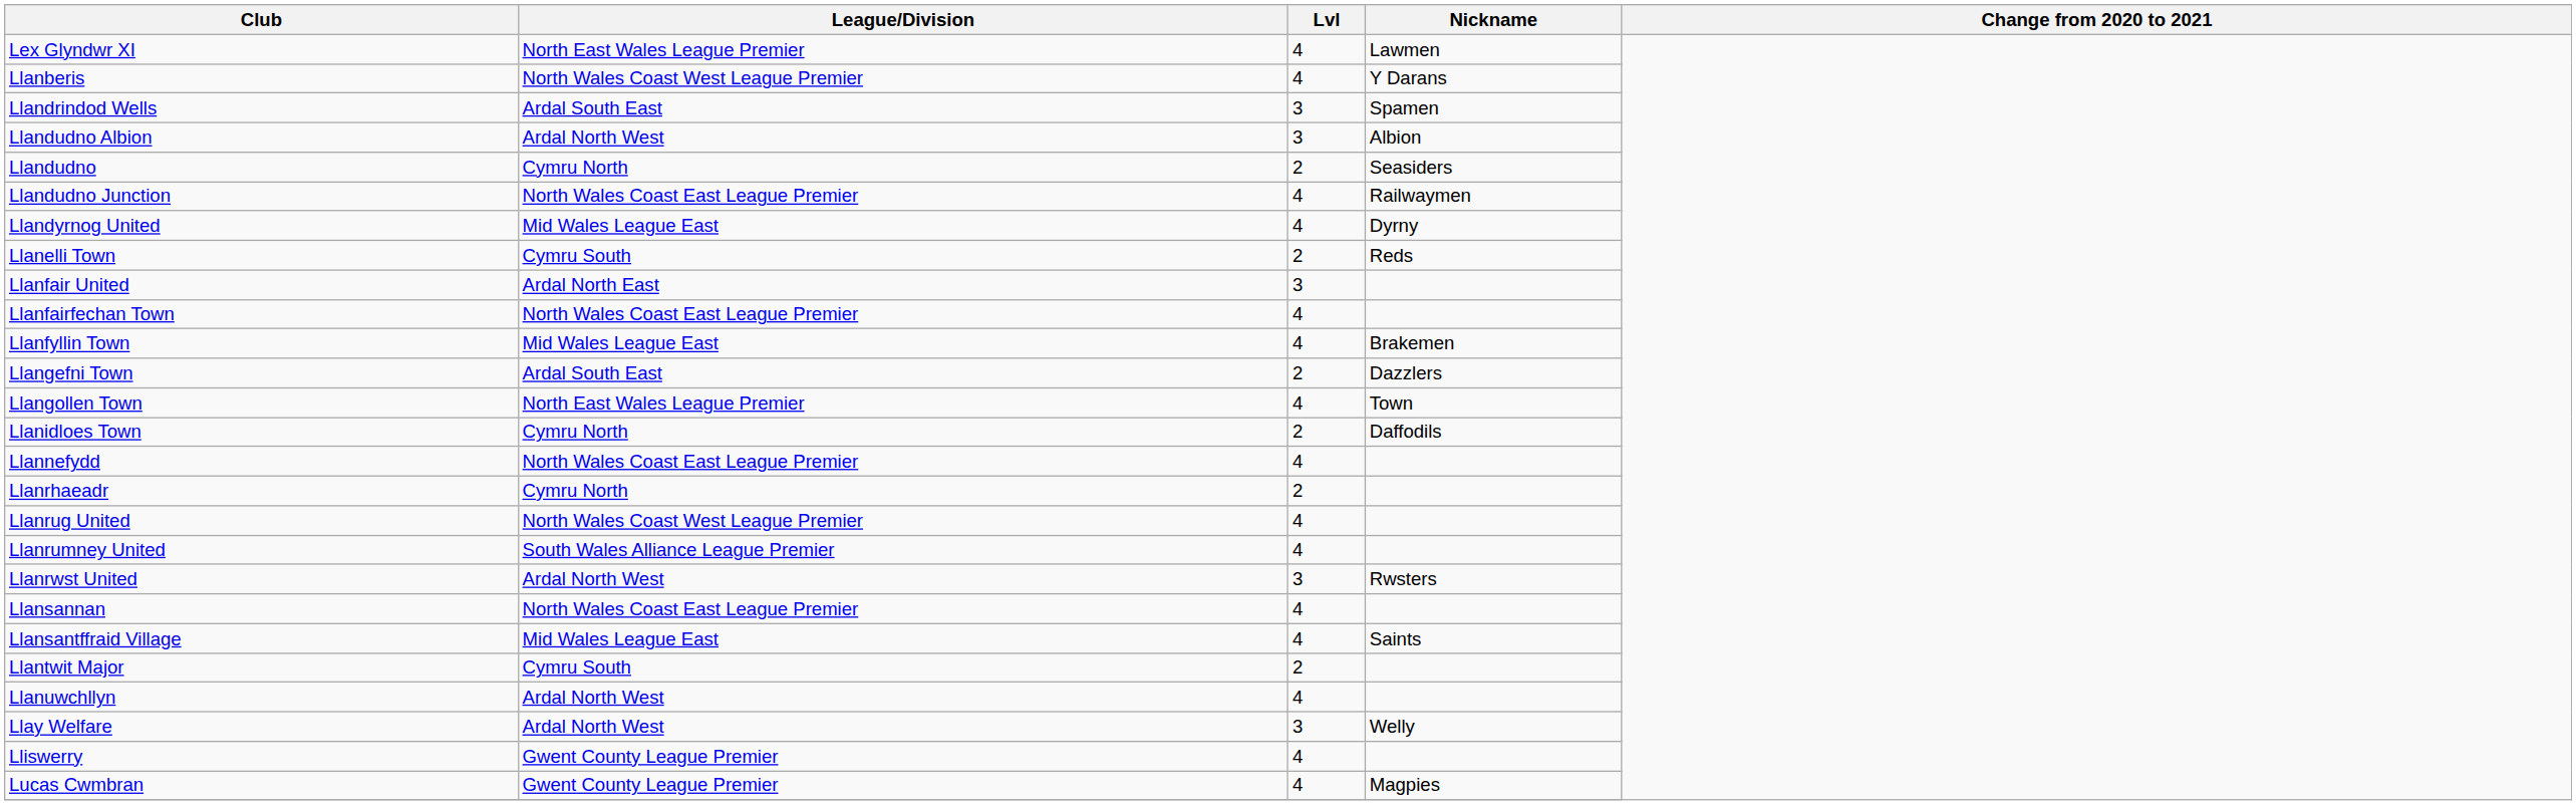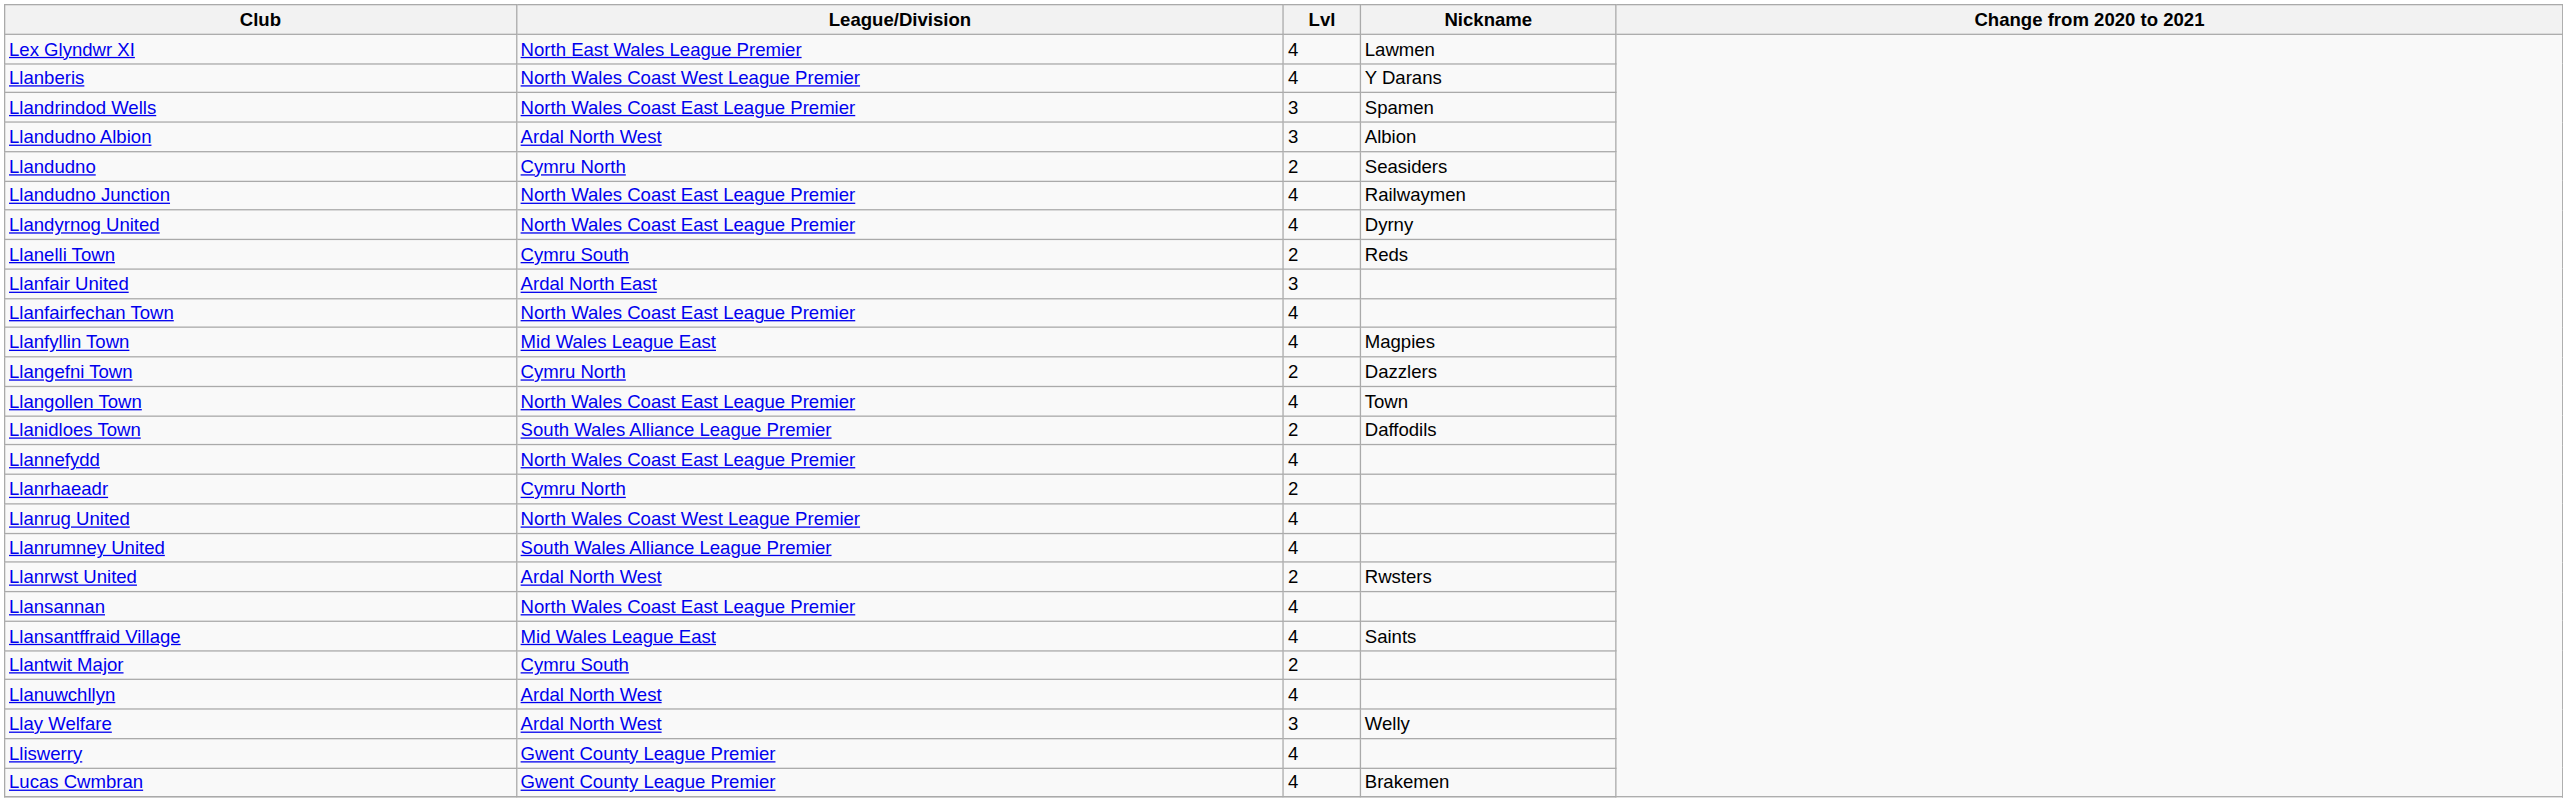Llandrindod Wells | League/Division: Ardal South East -> North Wales Coast East League Premier
Llandyrnog United | League/Division: Mid Wales League East -> North Wales Coast East League Premier
Llanfyllin Town | Nickname: Brakemen -> Magpies
Llangefni Town | League/Division: Ardal South East -> Cymru North
Llangollen Town | League/Division: North East Wales League Premier -> North Wales Coast East League Premier
Llanidloes Town | League/Division: Cymru North -> South Wales Alliance League Premier
Llanrwst United | Lvl: 3 -> 2
Lucas Cwmbran | Nickname: Magpies -> Brakemen
